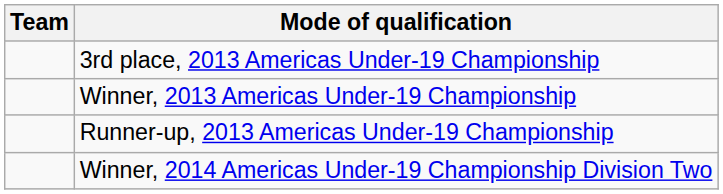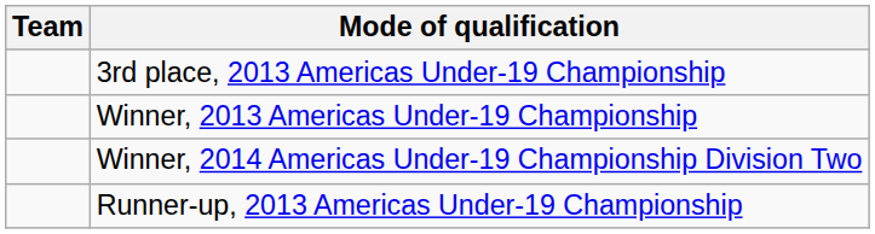rows swapped: Winner, 2014 Americas Under-19 Championship Division Two <-> Runner-up, 2013 Americas Under-19 Championship
